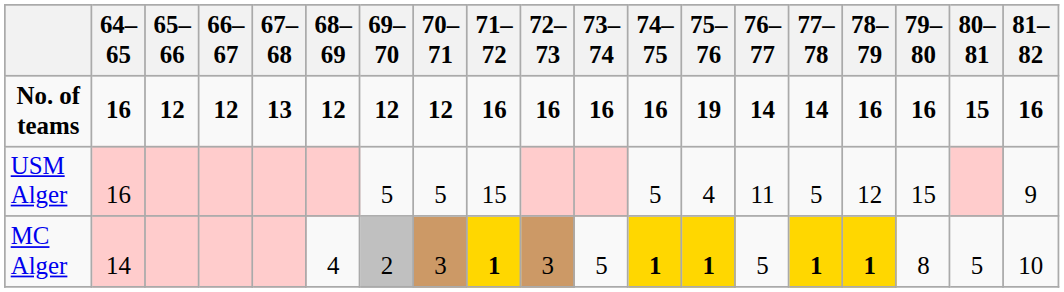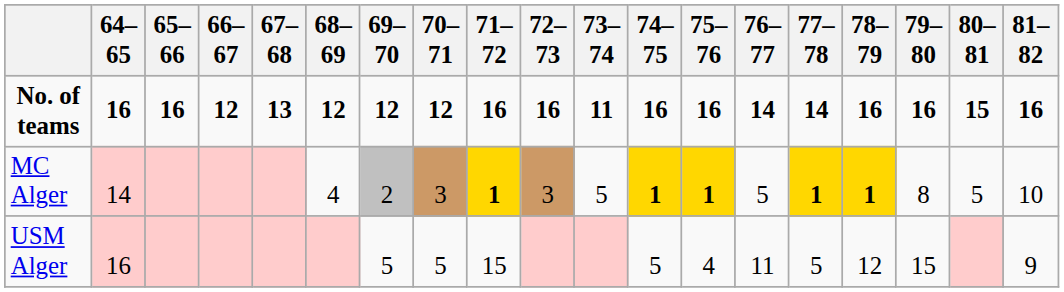No. of teams | 65–66: 12 -> 16
No. of teams | 73–74: 16 -> 11
No. of teams | 75–76: 19 -> 16
rows swapped: USM Alger <-> MC Alger
